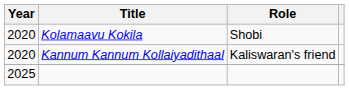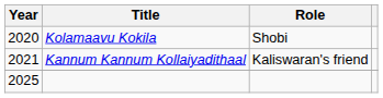Kannum Kannum Kollaiyadithaal | Year: 2020 -> 2021
